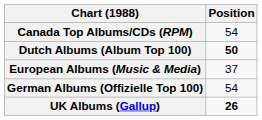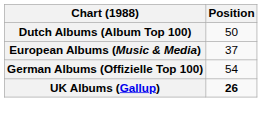- row: Canada Top Albums/CDs (RPM) | 54
Dutch Albums (Album Top 100) | Position: bold -> normal
